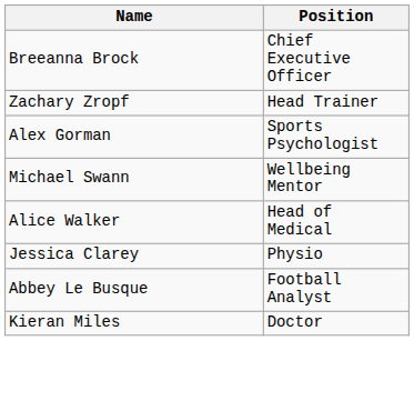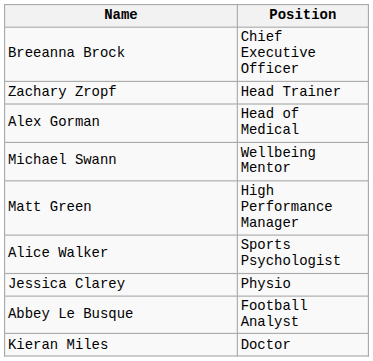Alex Gorman | Position: Sports Psychologist -> Head of Medical
+ row: Matt Green | High Performance Manager
Alice Walker | Position: Head of Medical -> Sports Psychologist
